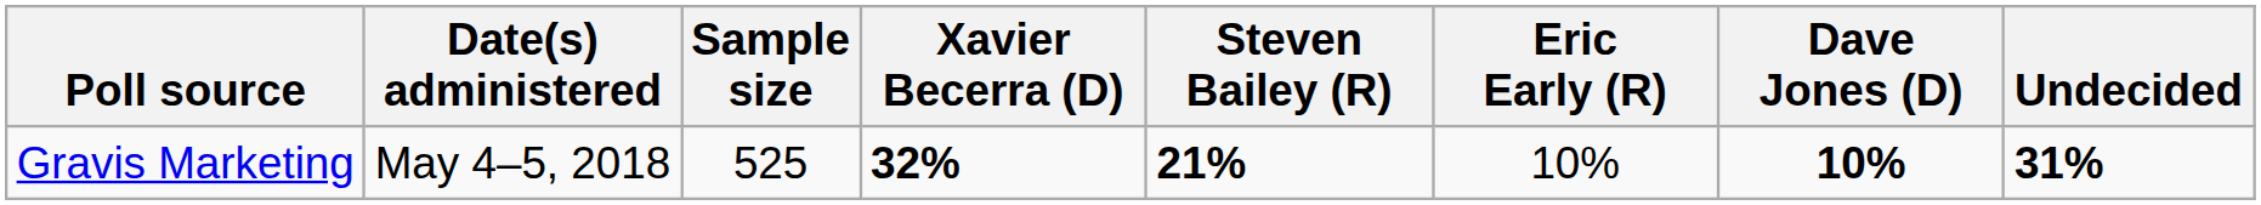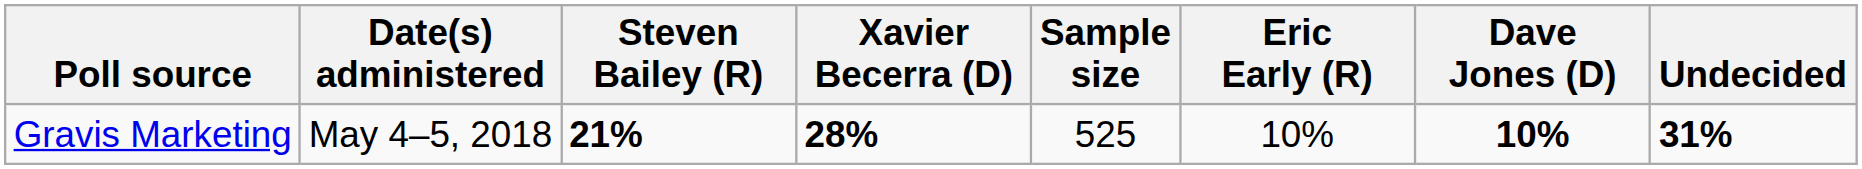columns swapped: Sample size <-> Steven Bailey (R)
Gravis Marketing | Xavier Becerra (D): 32% -> 28%
